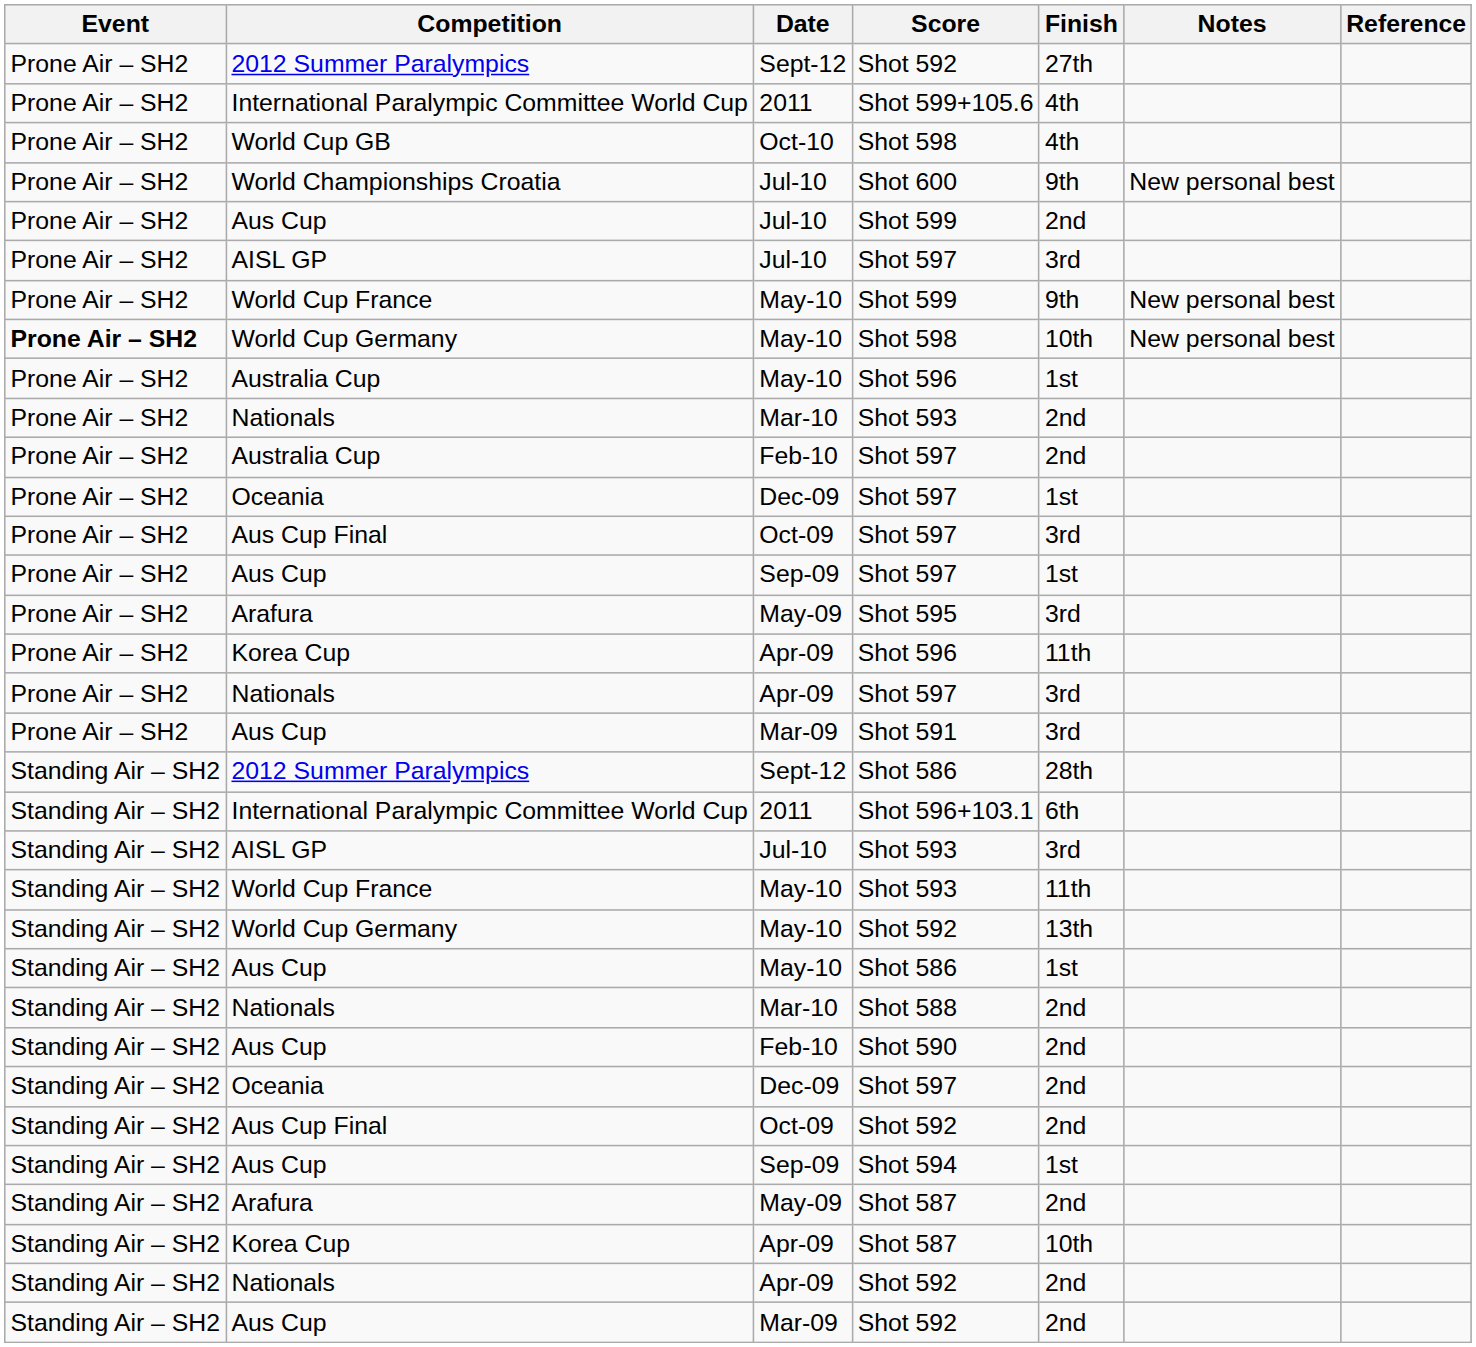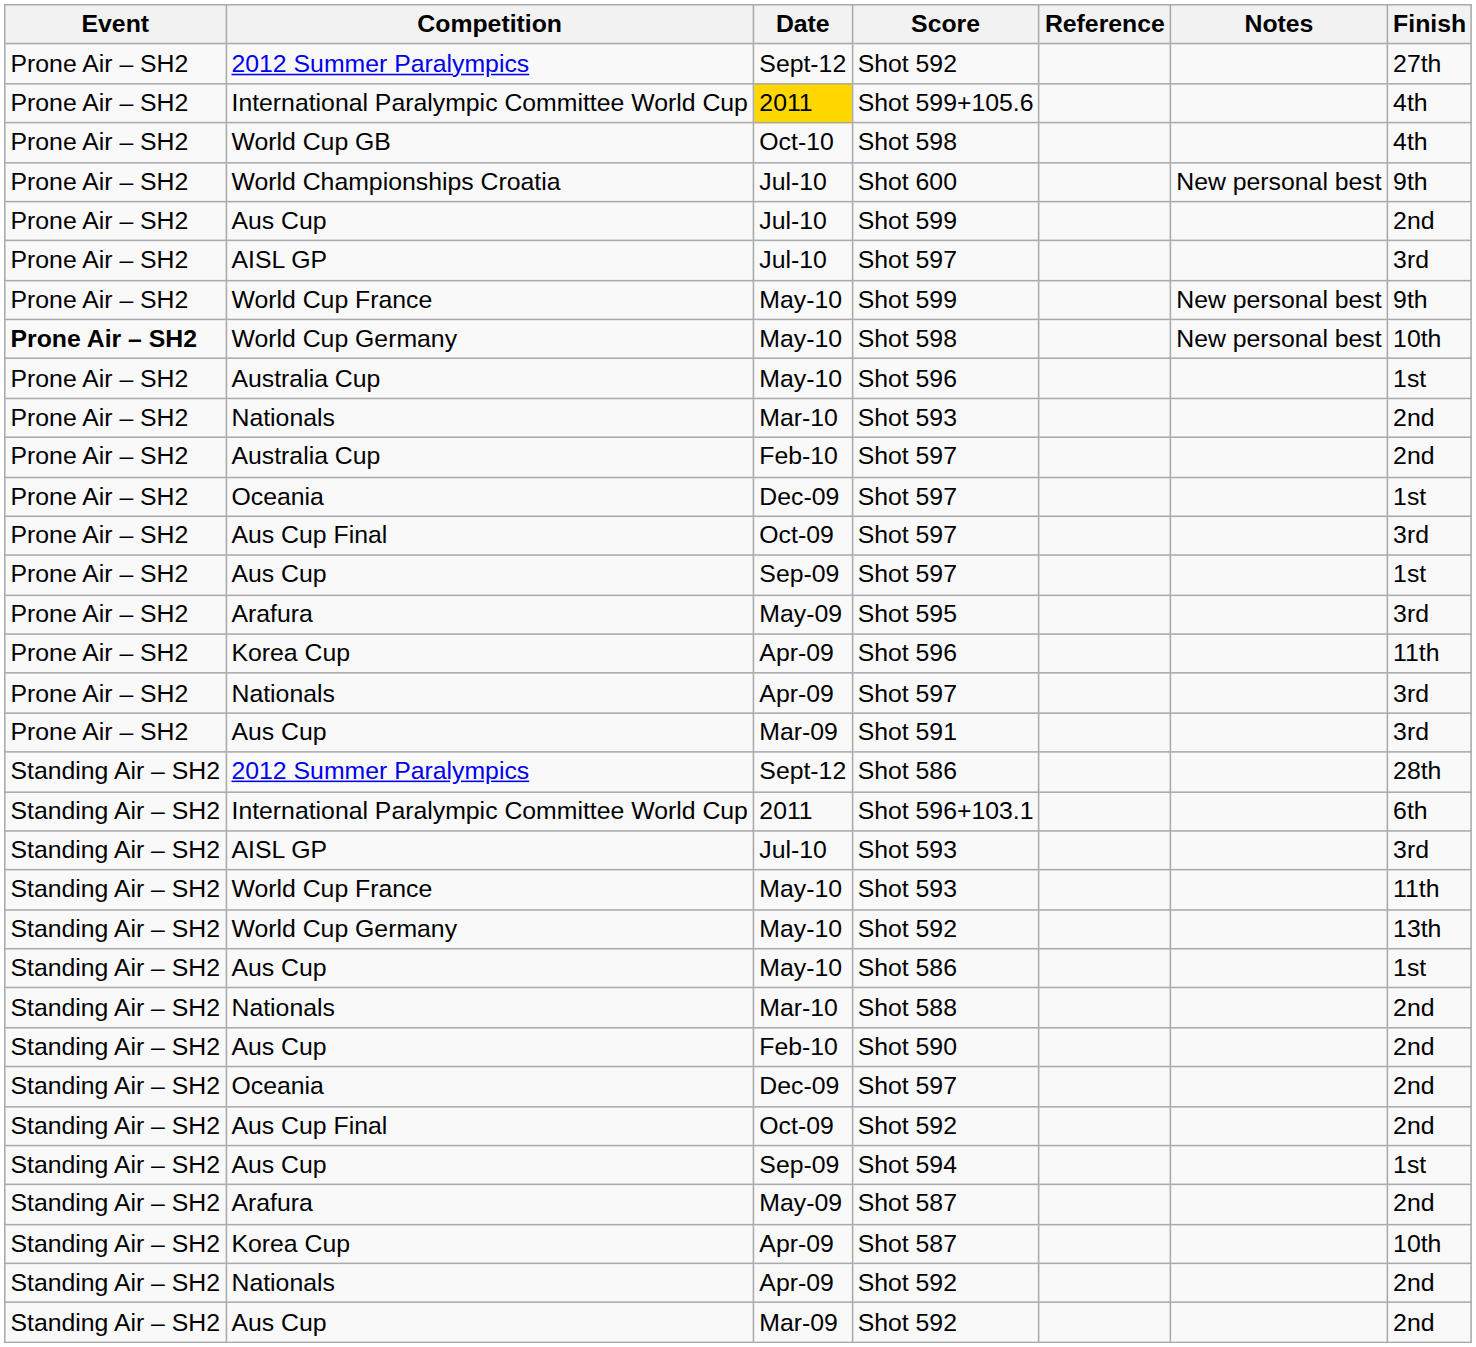columns swapped: Finish <-> Reference
Shot 599+105.6 | Date: no background -> gold background
